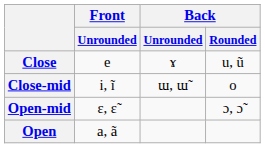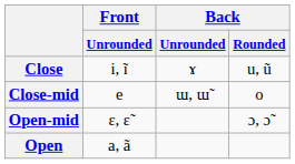Close | Front / Unrounded: e -> i, ĩ
Close-mid | Front / Unrounded: i, ĩ -> e
